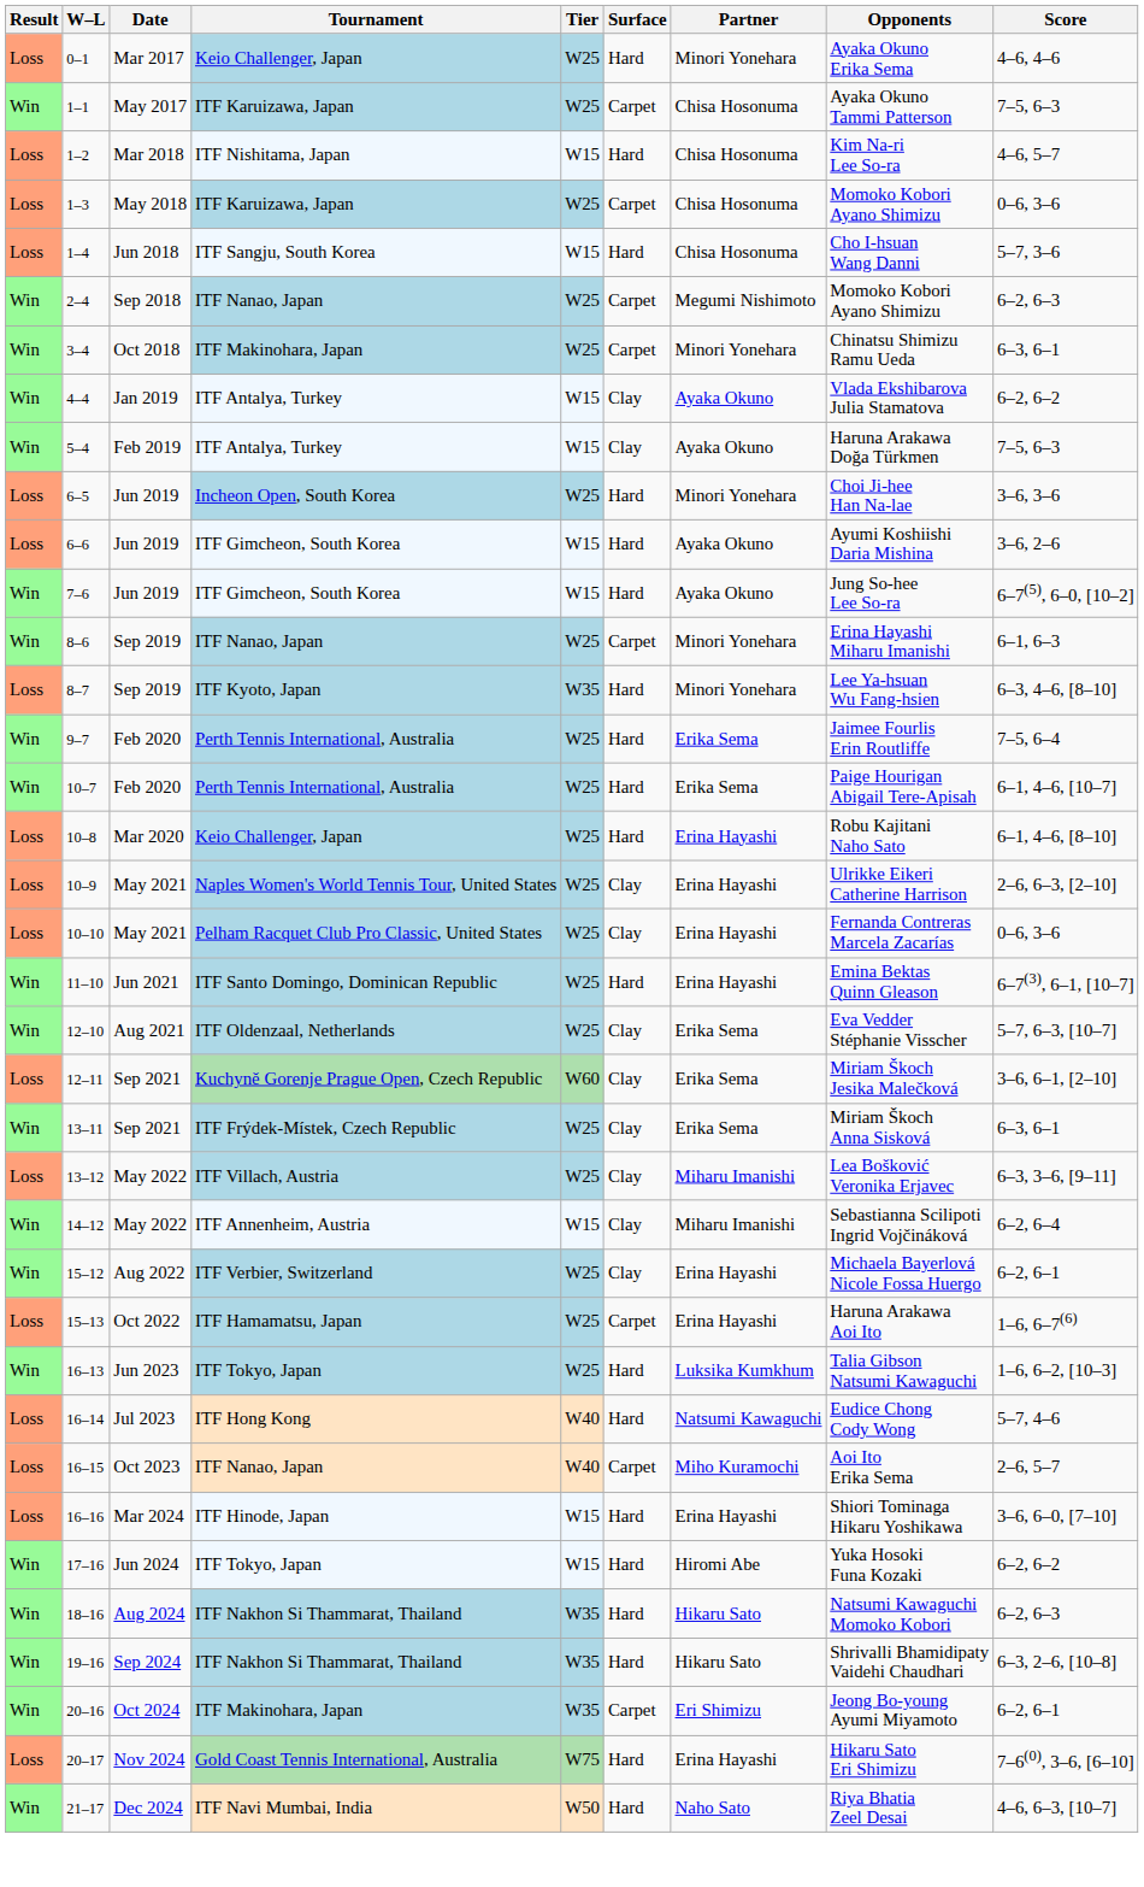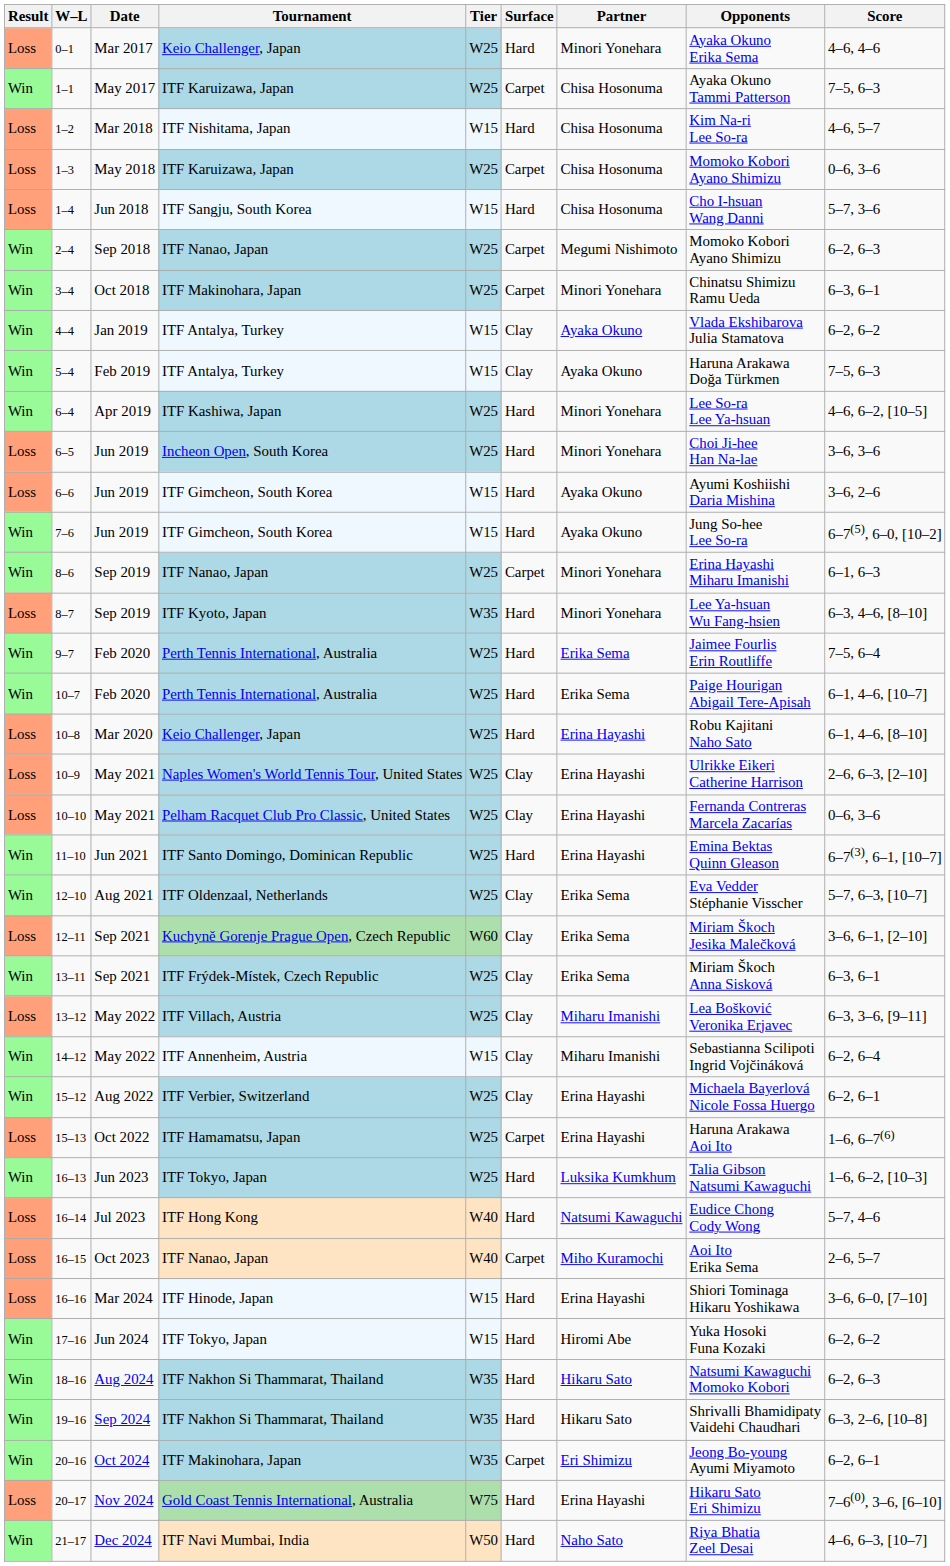+ row: Win | 6–4 | Apr 2019 | ITF Kashiwa, Japan | W25 | Hard | Minori Yonehara | Lee So-ra Lee Ya-hsuan | 4–6, 6–2, [10–5]
